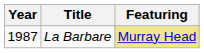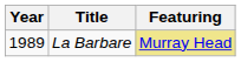La Barbare | Year: 1987 -> 1989
